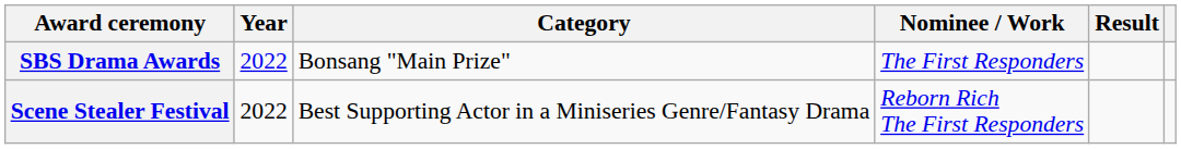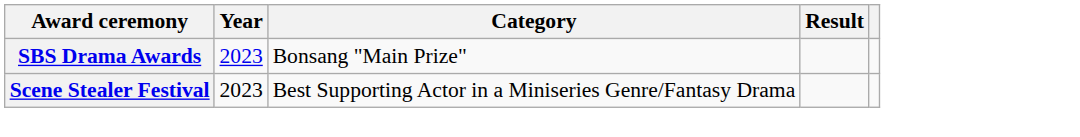- column: Nominee / Work | The First Responders | Reborn Rich The First Responders
SBS Drama Awards | Year: 2022 -> 2023
Scene Stealer Festival | Year: 2022 -> 2023
